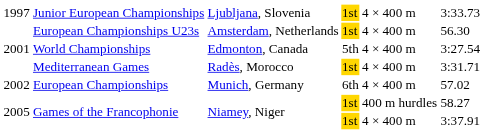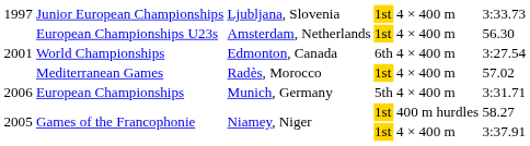World Championships | column 4: 5th -> 6th
Mediterranean Games | column 6: 3:31.71 -> 57.02
European Championships | column 1: 2002 -> 2006
European Championships | column 4: 6th -> 5th
European Championships | column 6: 57.02 -> 3:31.71
